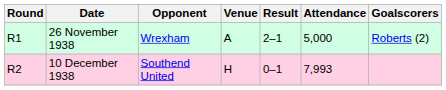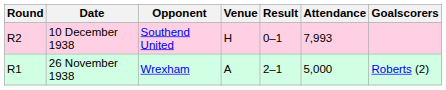rows swapped: 26 November 1938 <-> 10 December 1938
